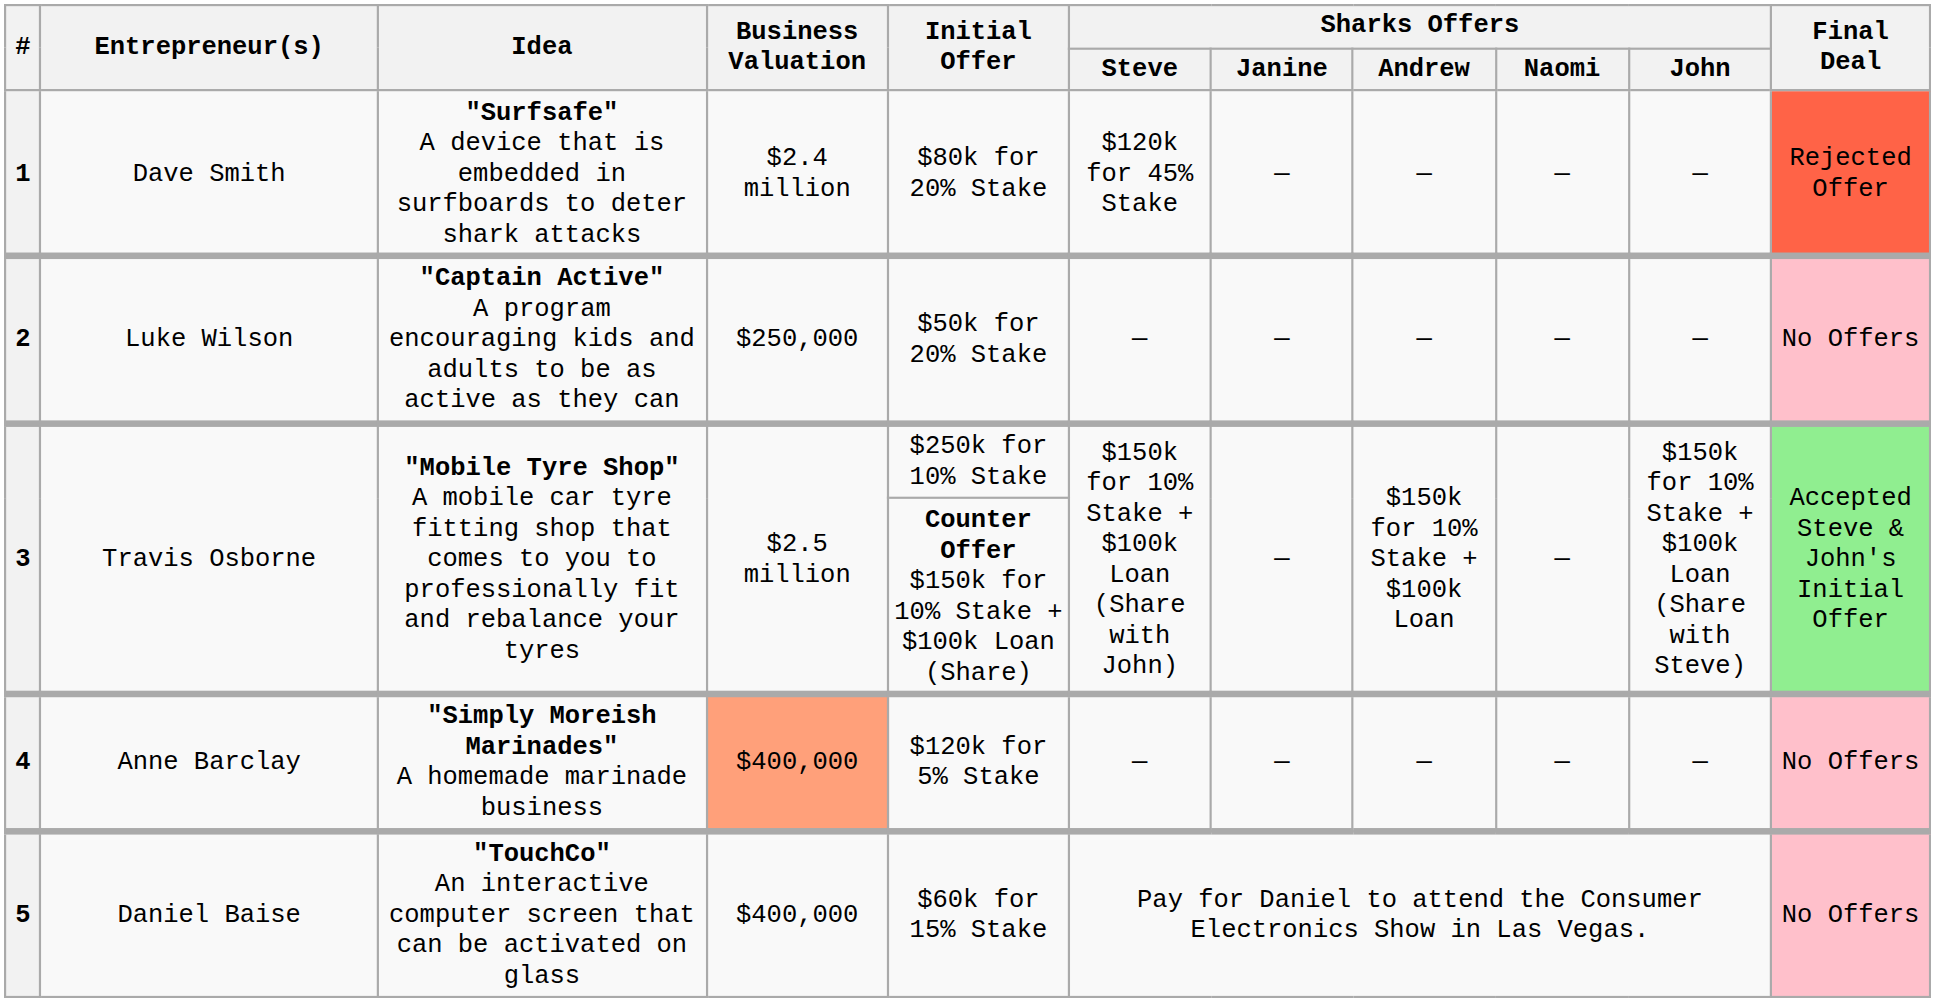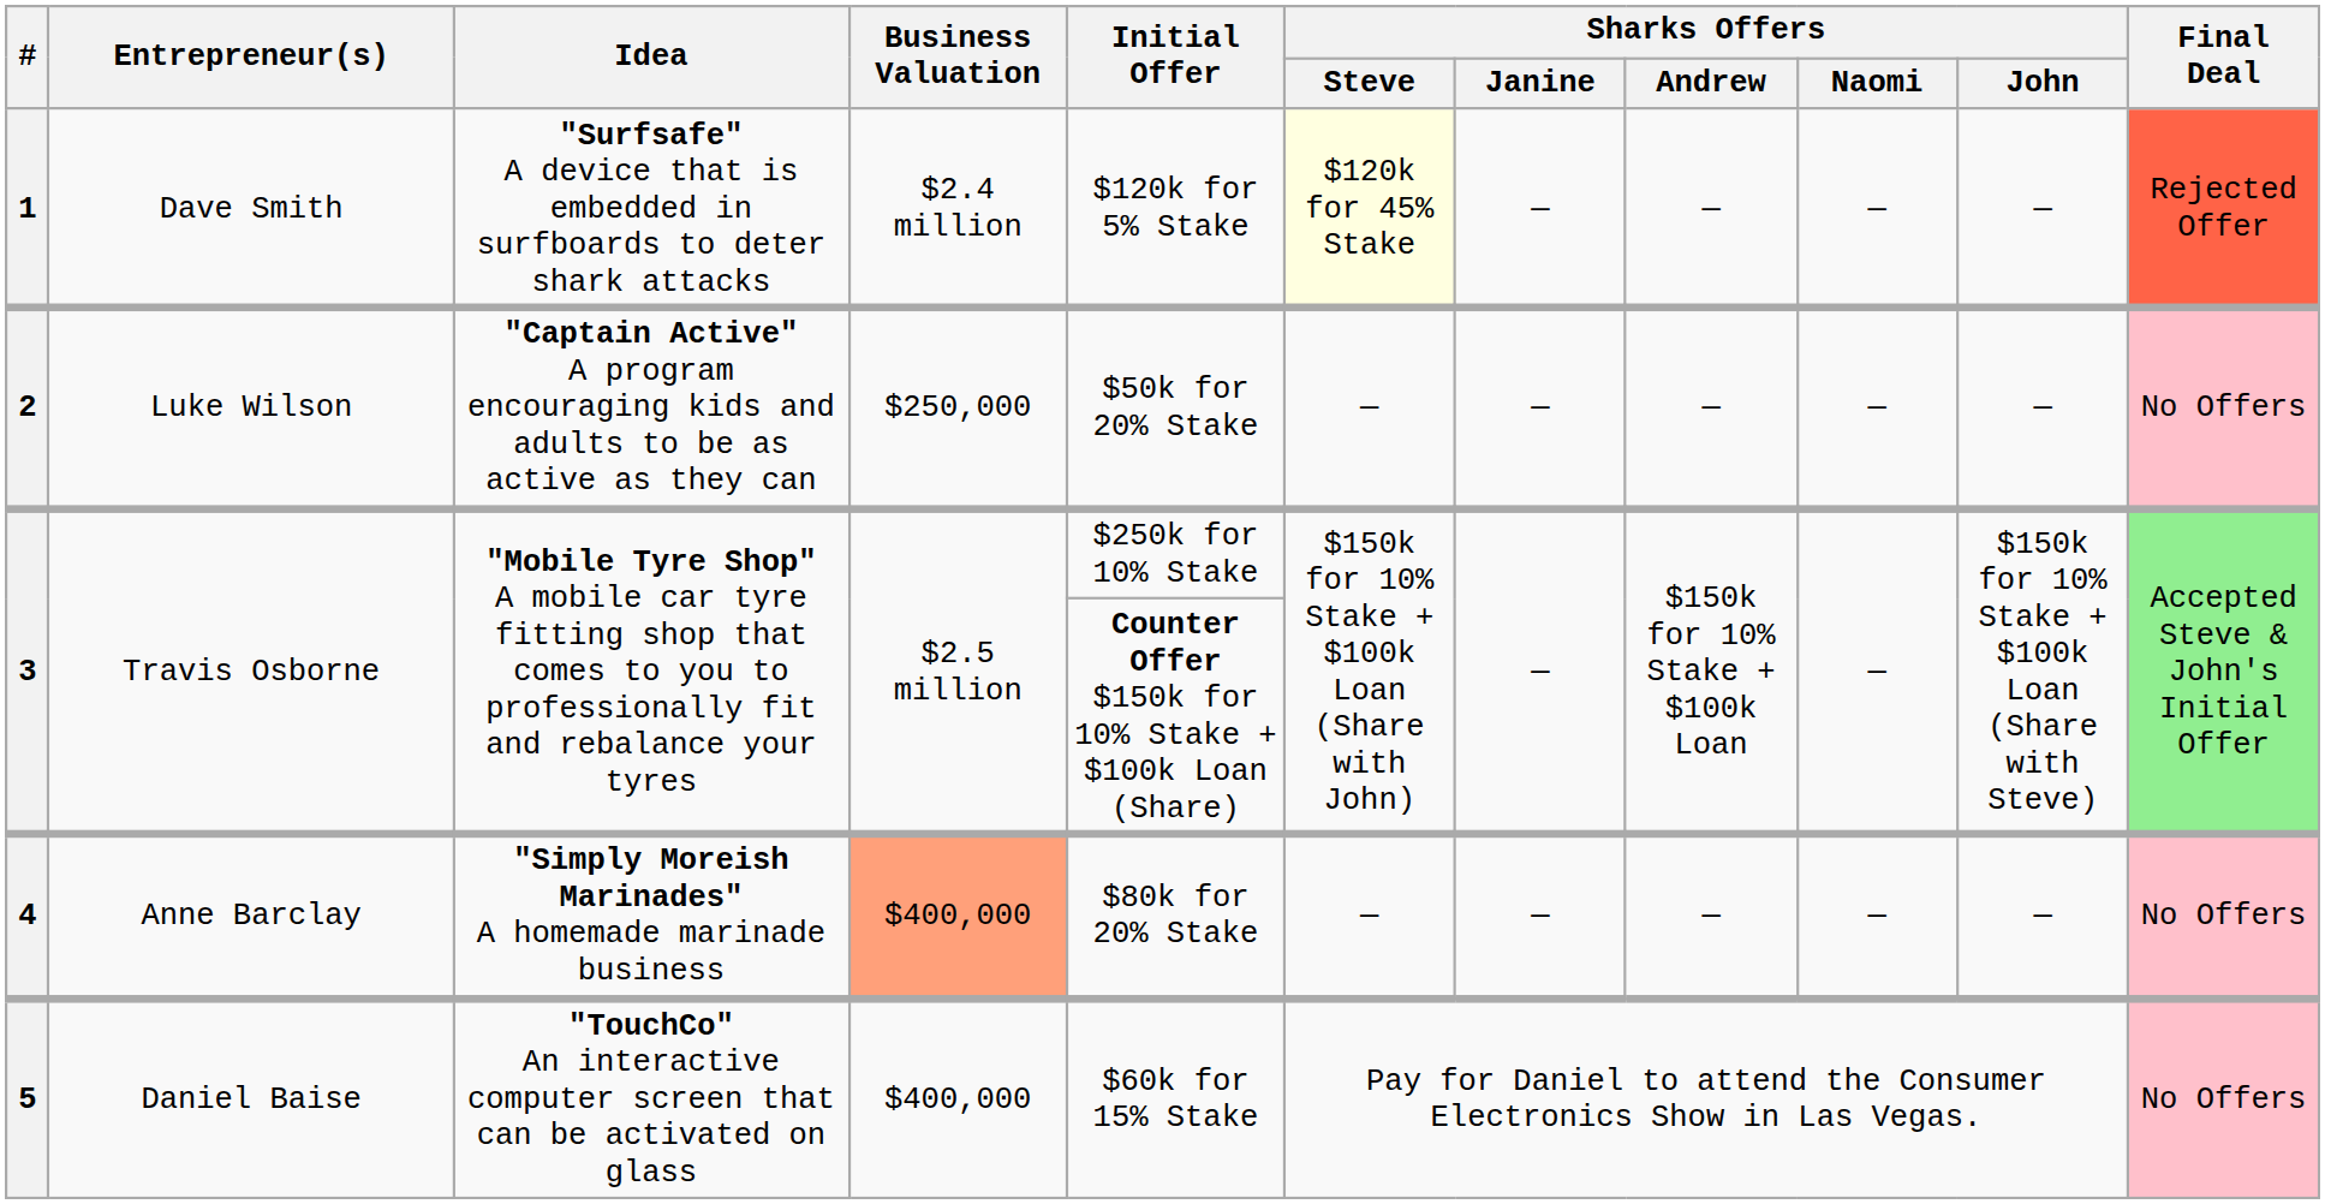1 | Initial Offer: $80k for 20% Stake -> $120k for 5% Stake
1 | Sharks Offers / Steve: no background -> lightyellow background
4 | Initial Offer: $120k for 5% Stake -> $80k for 20% Stake
